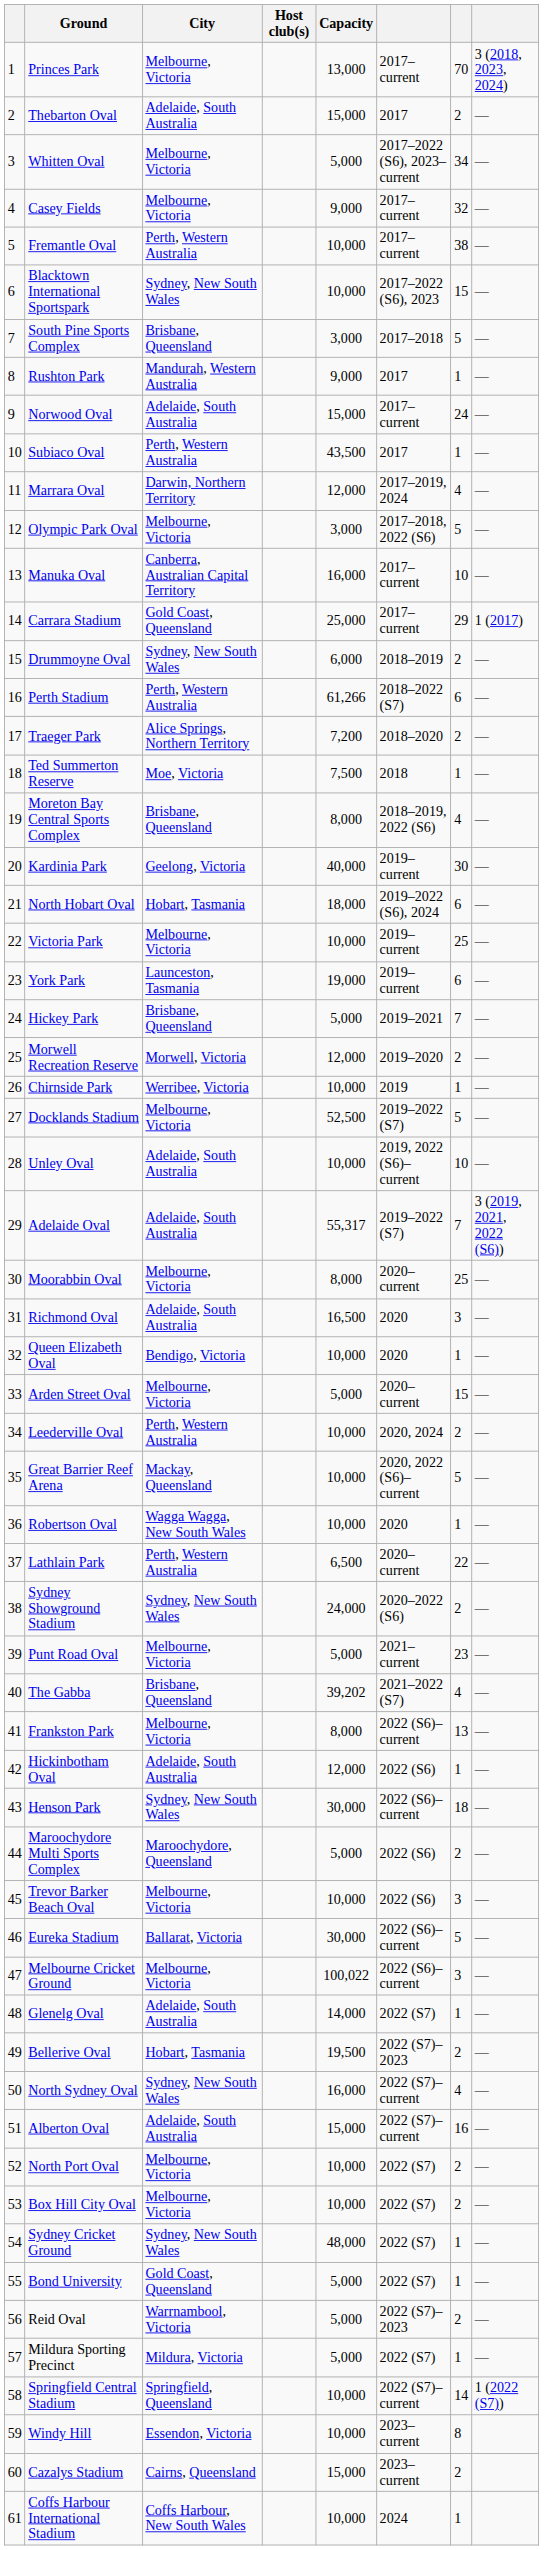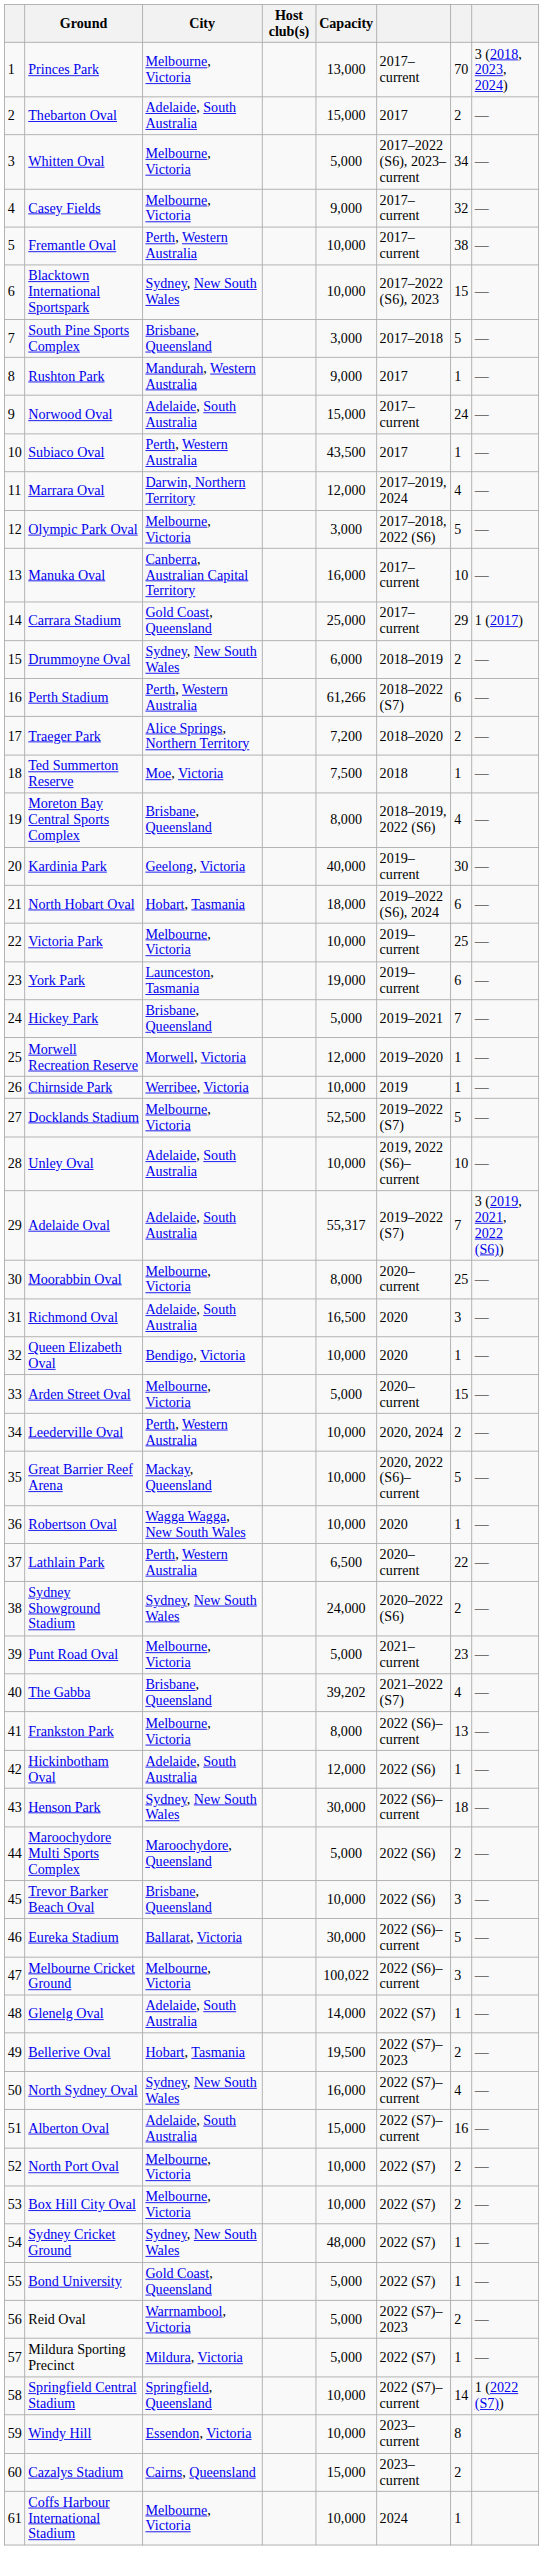Morwell Recreation Reserve | column 7: 2 -> 1
Trevor Barker Beach Oval | City: Melbourne, Victoria -> Brisbane, Queensland
Coffs Harbour International Stadium | City: Coffs Harbour, New South Wales -> Melbourne, Victoria
